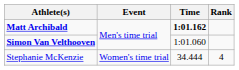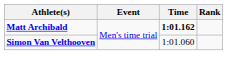- row: Stephanie McKenzie | Women's time trial | 34.444 | 4
